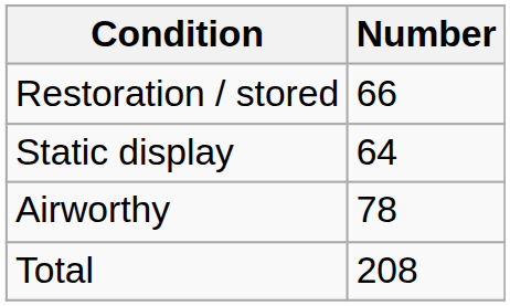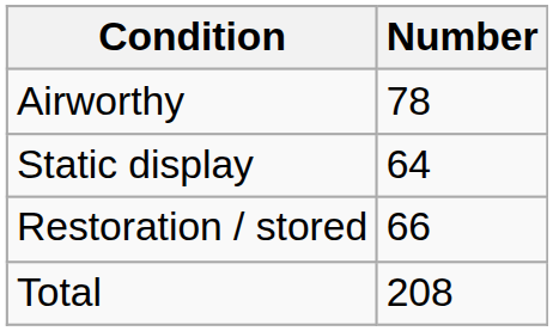rows swapped: Airworthy <-> Restoration / stored
